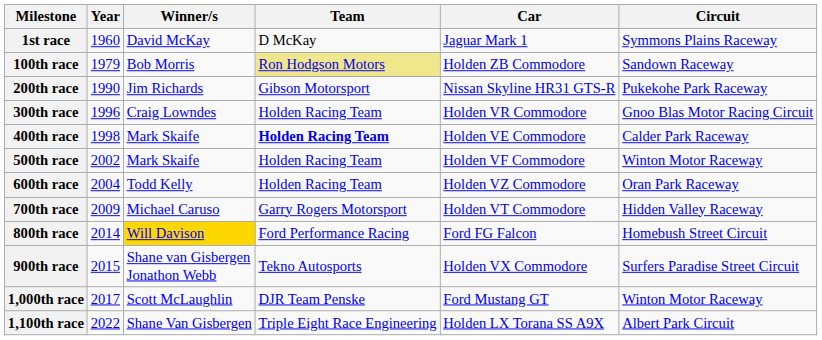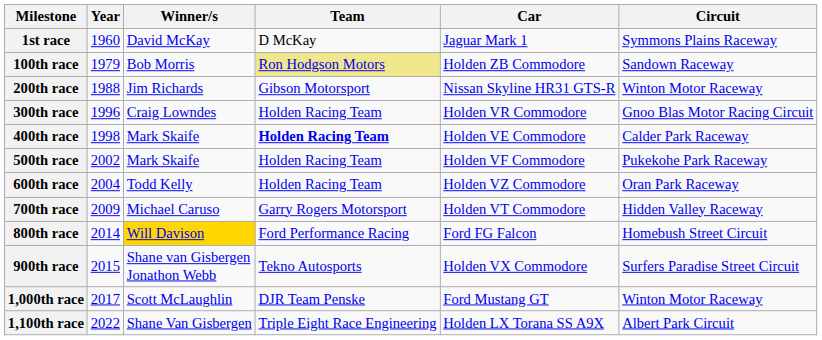200th race | Year: 1990 -> 1988
200th race | Circuit: Pukekohe Park Raceway -> Winton Motor Raceway
500th race | Circuit: Winton Motor Raceway -> Pukekohe Park Raceway
